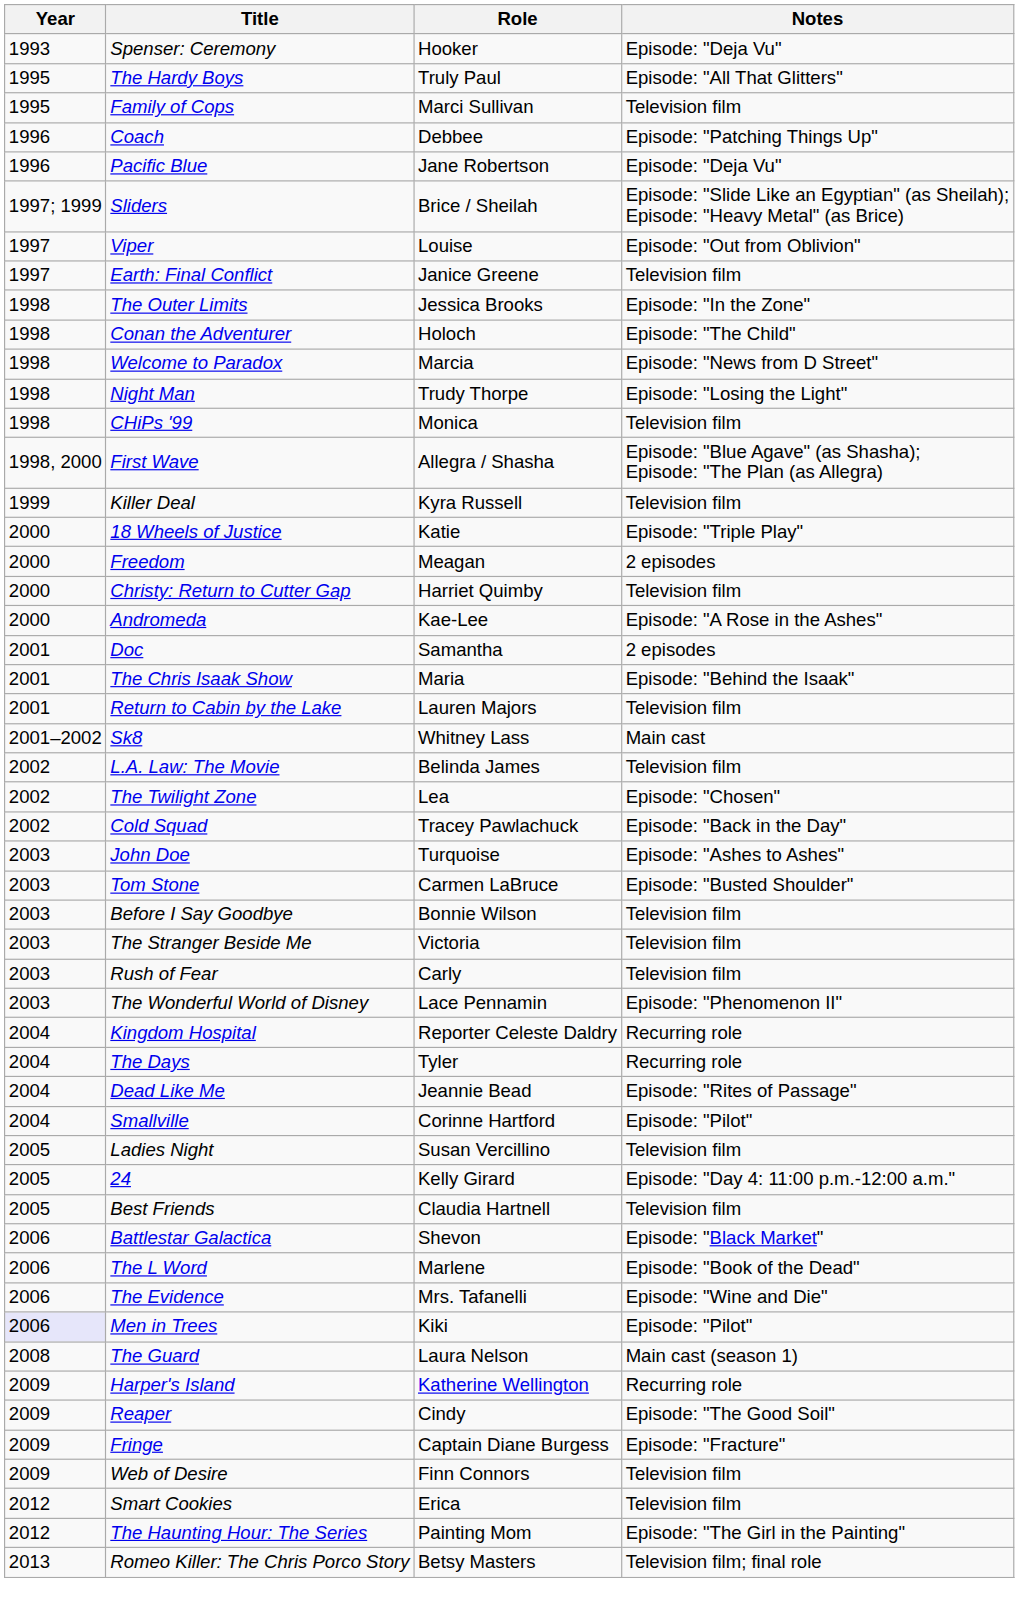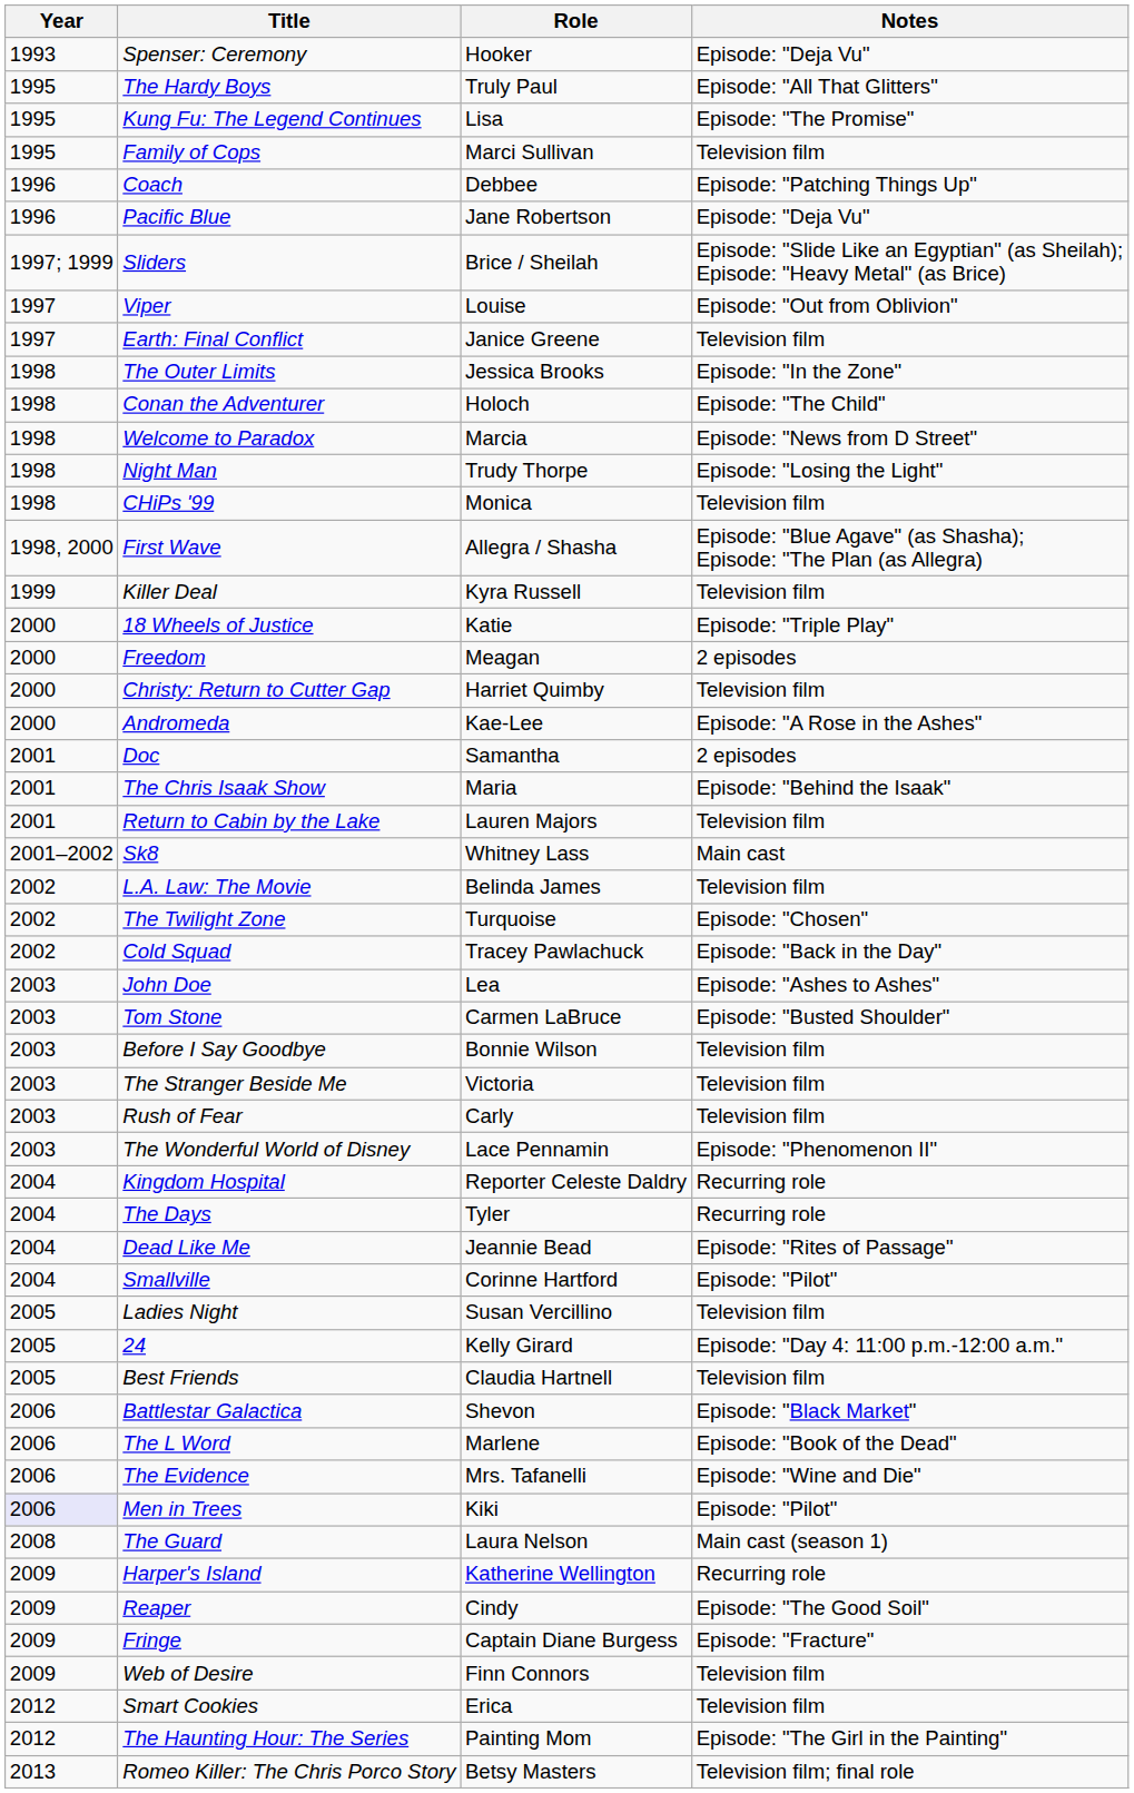+ row: 1995 | Kung Fu: The Legend Continues | Lisa | Episode: "The Promise"
The Twilight Zone | Role: Lea -> Turquoise
John Doe | Role: Turquoise -> Lea
